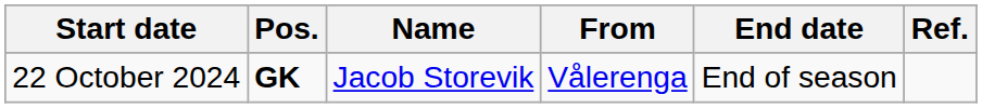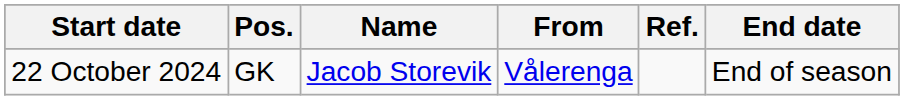columns swapped: End date <-> Ref.
22 October 2024 | Pos.: bold -> normal
